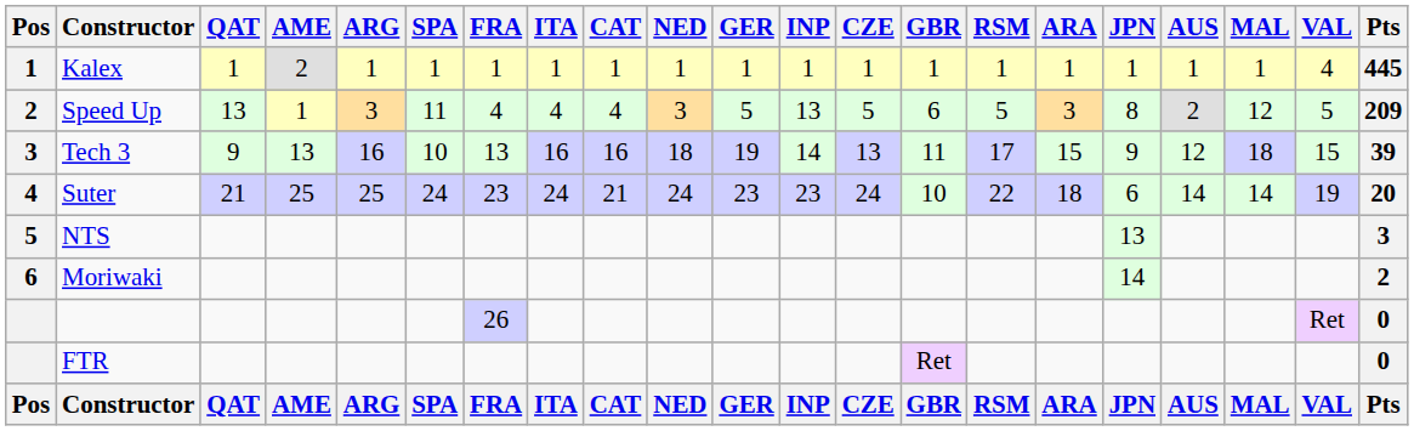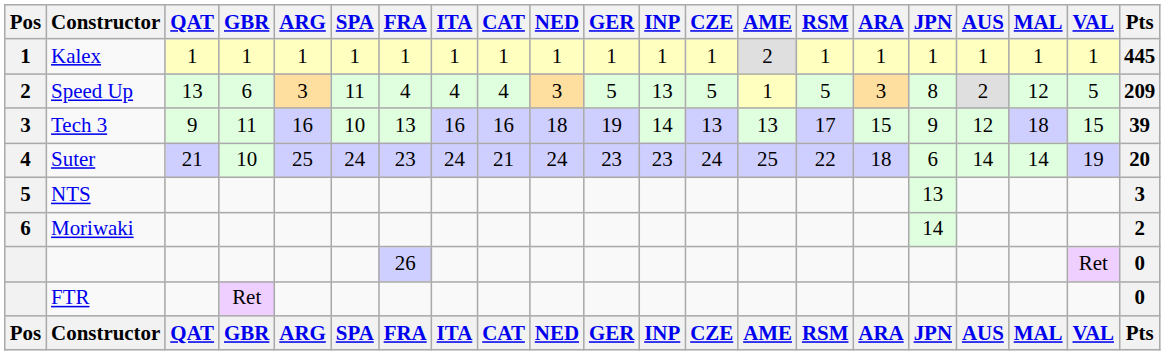columns swapped: AME <-> GBR
Kalex | VAL: 4 -> 1
